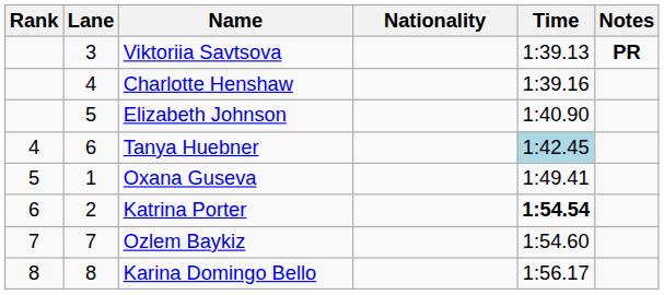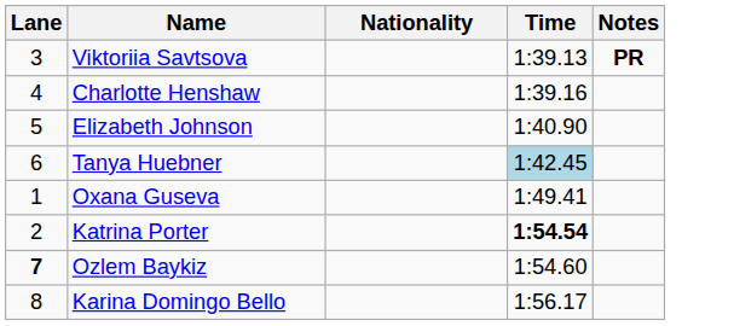- column: Rank | 4 | 5 | 6 | 7 | 8
Ozlem Baykiz | Lane: normal -> bold
